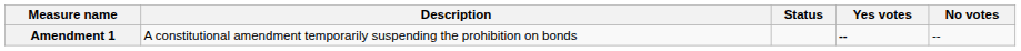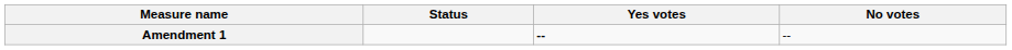- column: Description | A constitutional amendment temporarily suspending the prohibition on bonds
